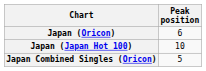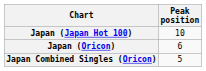rows swapped: Japan (Japan Hot 100) <-> Japan (Oricon)
